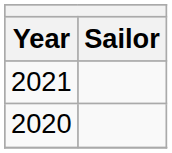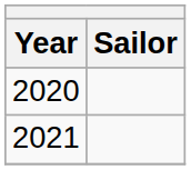rows swapped: 2020 <-> 2021
